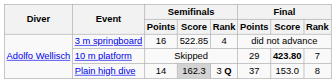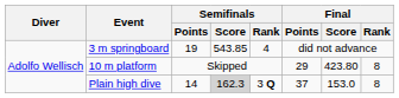3 m springboard | Semifinals / Points: 16 -> 19
3 m springboard | Semifinals / Score: 522.85 -> 543.85
10 m platform | Final / Score: bold -> normal
10 m platform | Final / Rank: 7 -> 8
